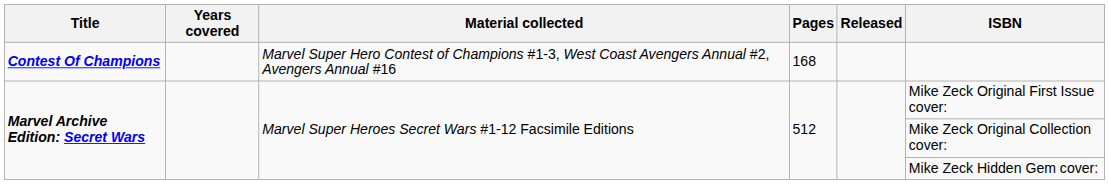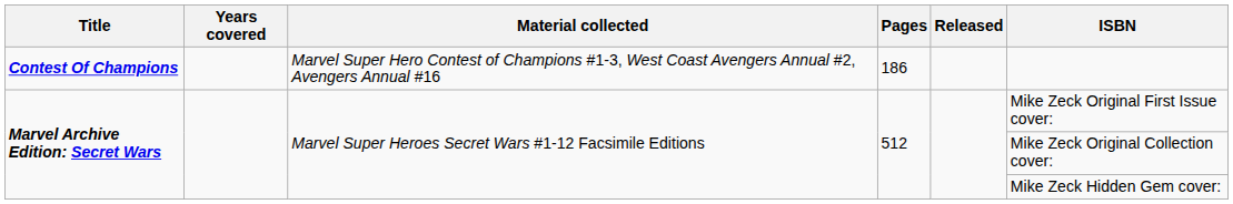Contest Of Champions | Pages: 168 -> 186
